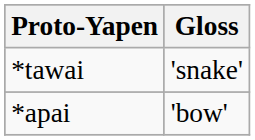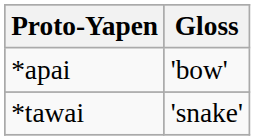rows swapped: *apai <-> *tawai
